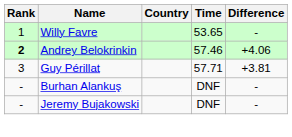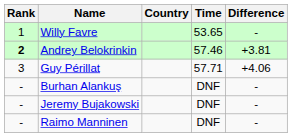Andrey Belokrinkin | Difference: +4.06 -> +3.81
Guy Périllat | Difference: +3.81 -> +4.06
+ row: - | Raimo Manninen | DNF | -
